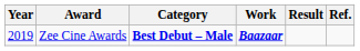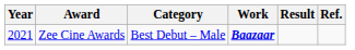Zee Cine Awards | Year: 2019 -> 2021
Zee Cine Awards | Category: bold -> normal
